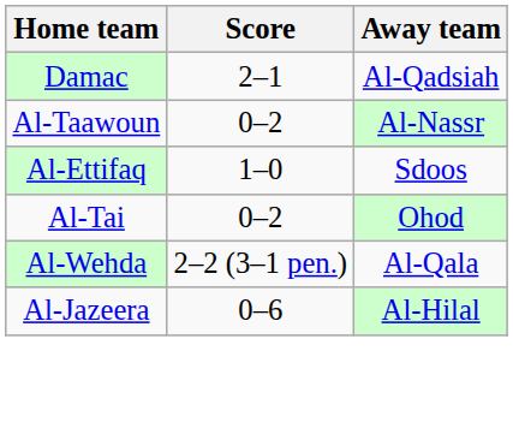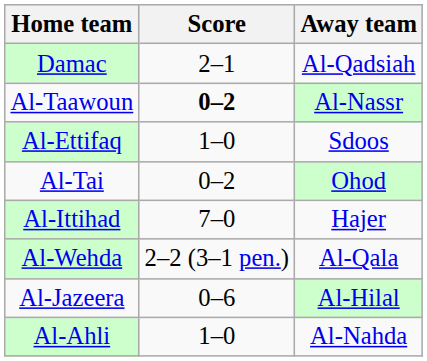Al-Taawoun | Score: normal -> bold
+ row: Al-Ittihad | 7–0 | Hajer
+ row: Al-Ahli | 1–0 | Al-Nahda
